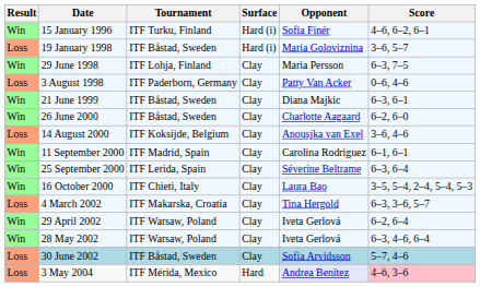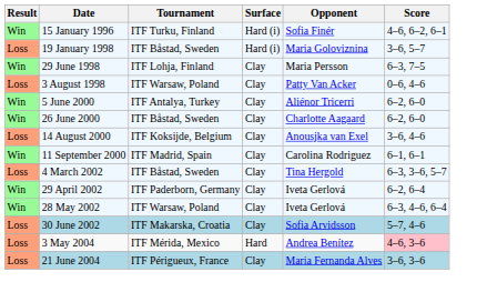3 August 1998 | Tournament: ITF Paderborn, Germany -> ITF Warsaw, Poland
- row: Win | 21 June 1999 | ITF Båstad, Sweden | Clay | Diana Majkic | 6–3, 6–1
+ row: Win | 5 June 2000 | ITF Antalya, Turkey | Clay | Aliénor Tricerri | 6–2, 6–0
- row: Win | 25 September 2000 | ITF Lerida, Spain | Clay | Séverine Beltrame | 6–3, 6–4
- row: Win | 16 October 2000 | ITF Chieti, Italy | Clay | Laura Bao | 3–5, 5–4, 2–4, 5–4, 5–3
4 March 2002 | Tournament: ITF Makarska, Croatia -> ITF Båstad, Sweden
29 April 2002 | Tournament: ITF Warsaw, Poland -> ITF Paderborn, Germany
30 June 2002 | Tournament: ITF Båstad, Sweden -> ITF Makarska, Croatia
3 May 2004 | Opponent: lavender background -> no background
+ row: Loss | 21 June 2004 | ITF Périgueux, France | Clay | Maria Fernanda Alves | 3–6, 3–6
